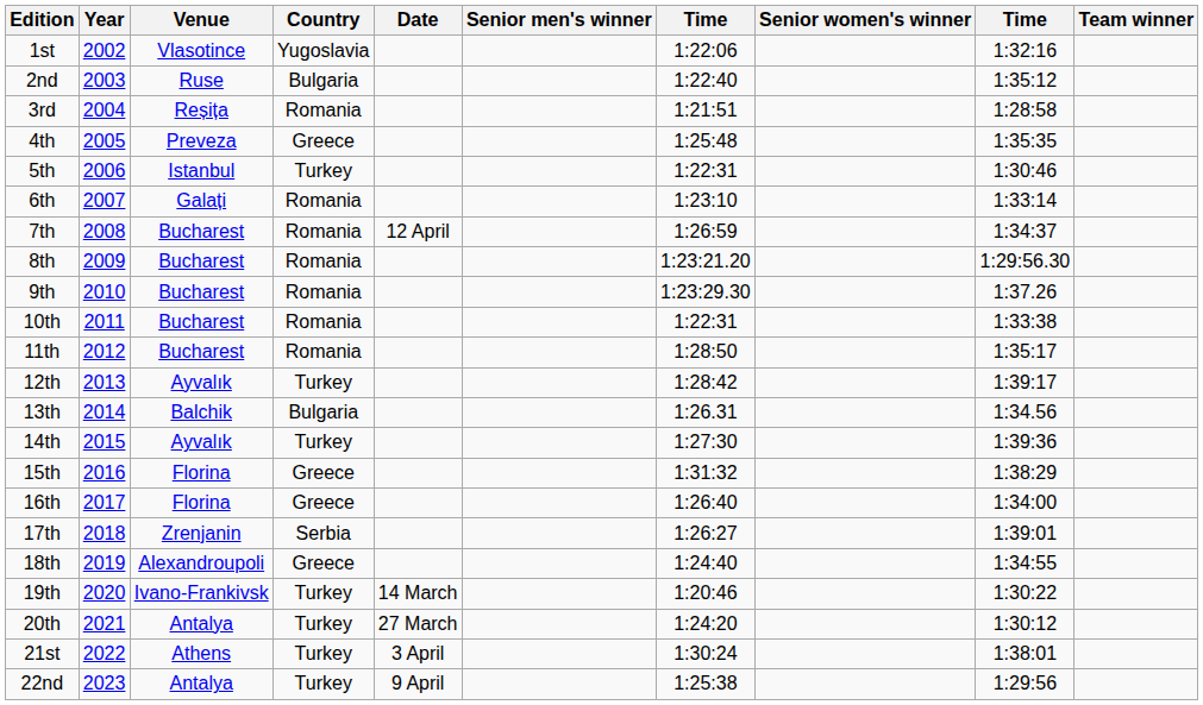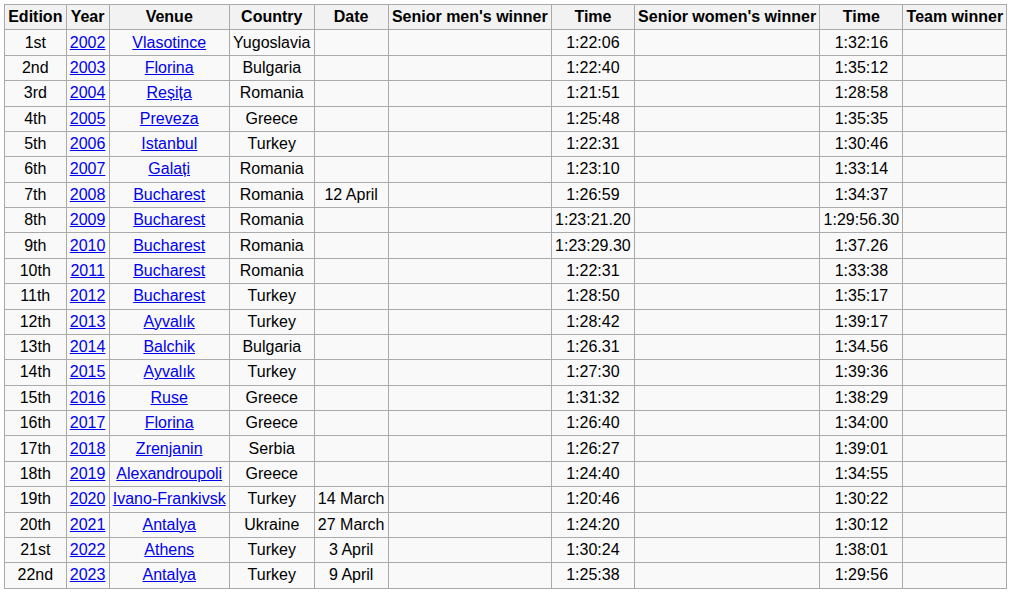2nd | Venue: Ruse -> Florina
11th | Country: Romania -> Turkey
15th | Venue: Florina -> Ruse
20th | Country: Turkey -> Ukraine
